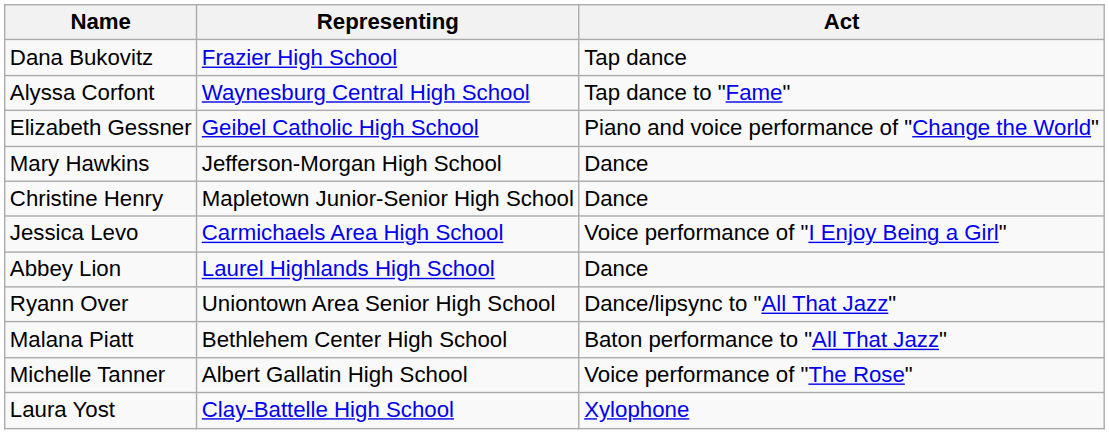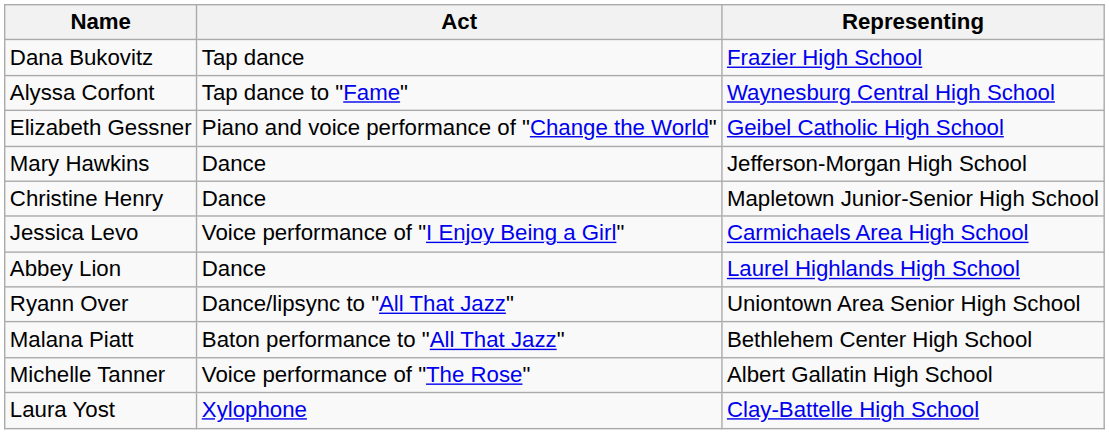columns swapped: Act <-> Representing
